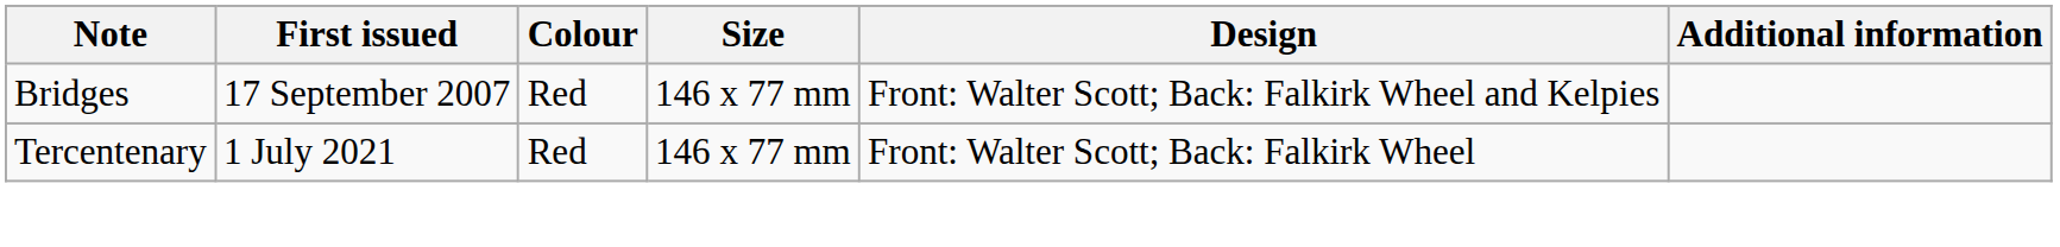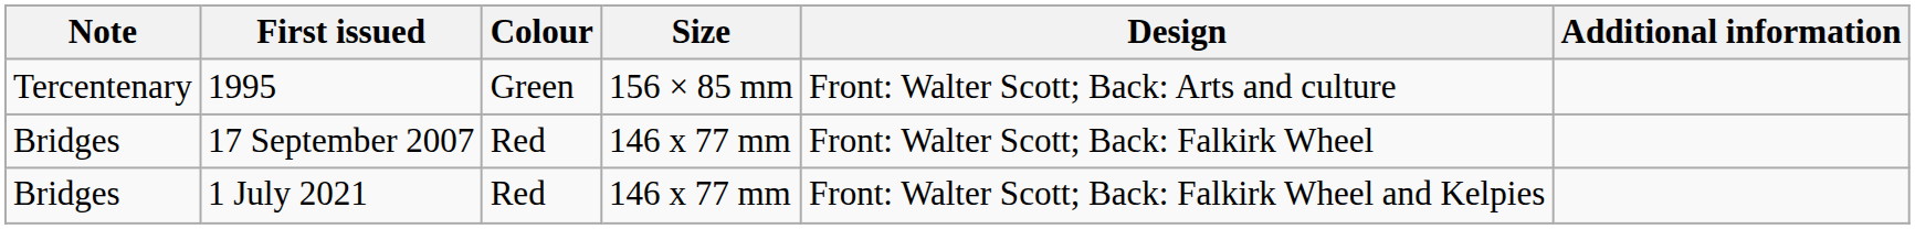+ row: Tercentenary | 1995 | Green | 156 × 85 mm | Front: Walter Scott; Back: Arts and culture
17 September 2007 | Design: Front: Walter Scott; Back: Falkirk Wheel and Kelpies -> Front: Walter Scott; Back: Falkirk Wheel
1 July 2021 | Note: Tercentenary -> Bridges
1 July 2021 | Design: Front: Walter Scott; Back: Falkirk Wheel -> Front: Walter Scott; Back: Falkirk Wheel and Kelpies
